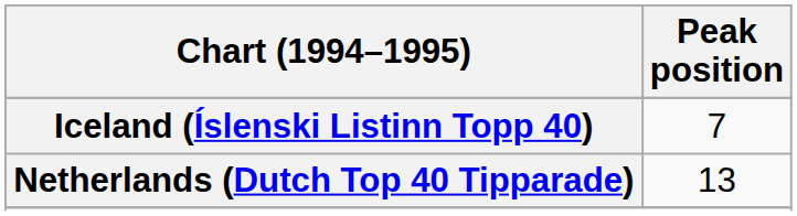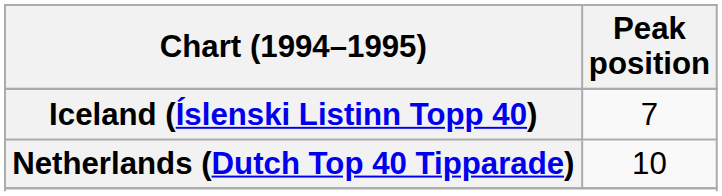Netherlands (Dutch Top 40 Tipparade) | Peak position: 13 -> 10
